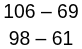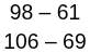rows swapped: 98 – 61 <-> 106 – 69
